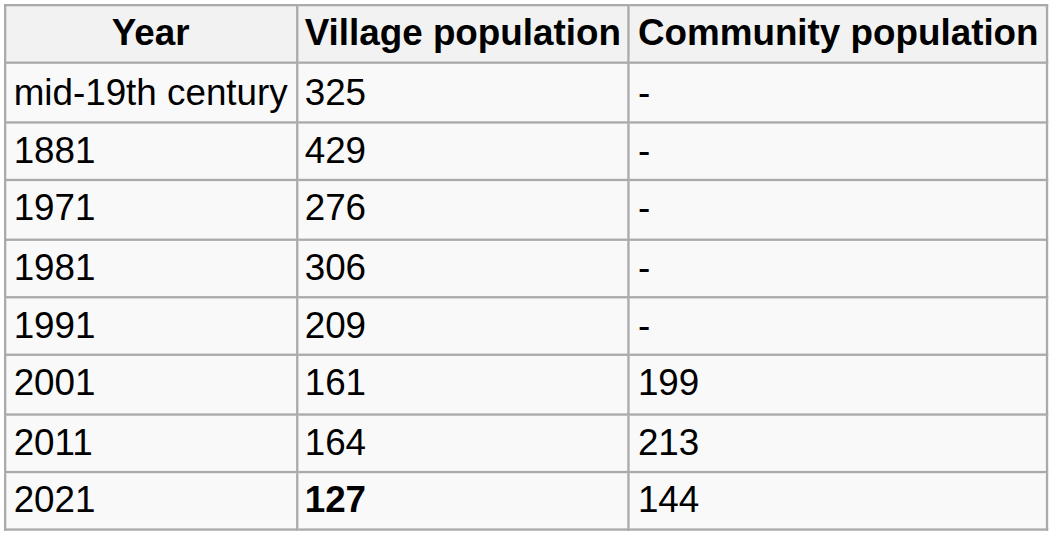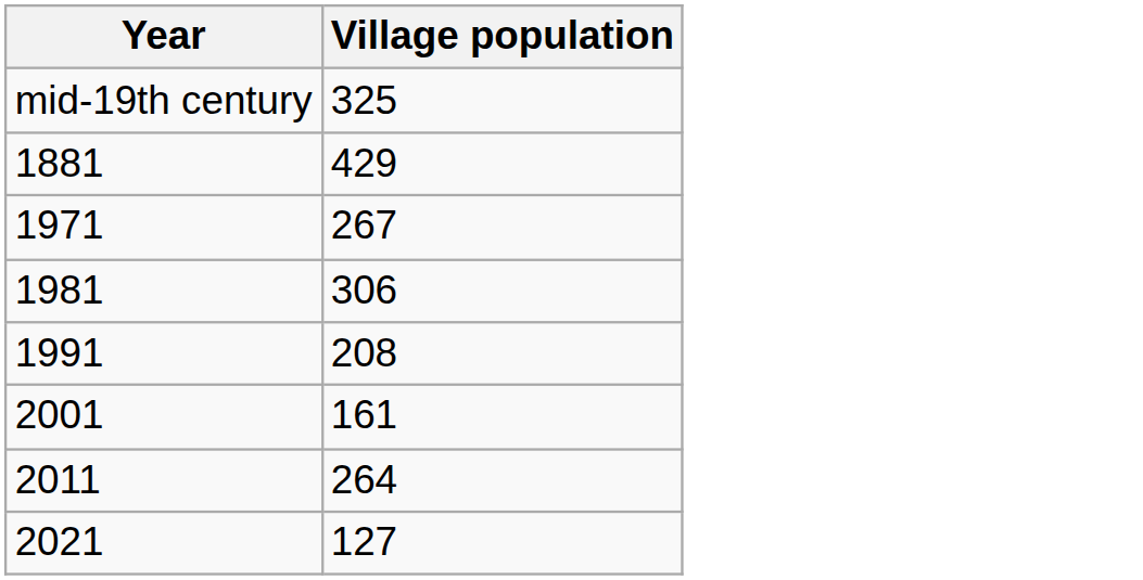- column: Community population | - | - | - | - | - | 199 | 213 | 144
1971 | Village population: 276 -> 267
1991 | Village population: 209 -> 208
2011 | Village population: 164 -> 264
2021 | Village population: bold -> normal
